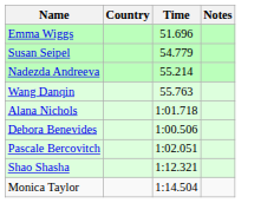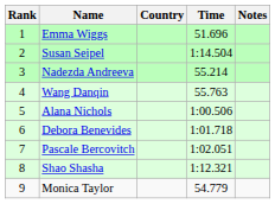+ column: Rank | 1 | 2 | 3 | 4 | 5 | 6 | 7 | 8 | 9
Susan Seipel | Time: 54.779 -> 1:14.504
Alana Nichols | Time: 1:01.718 -> 1:00.506
Debora Benevides | Time: 1:00.506 -> 1:01.718
Monica Taylor | Time: 1:14.504 -> 54.779
